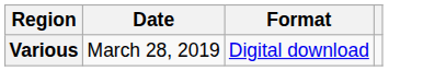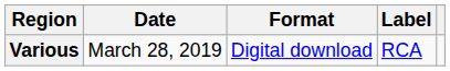+ column: Label | RCA
